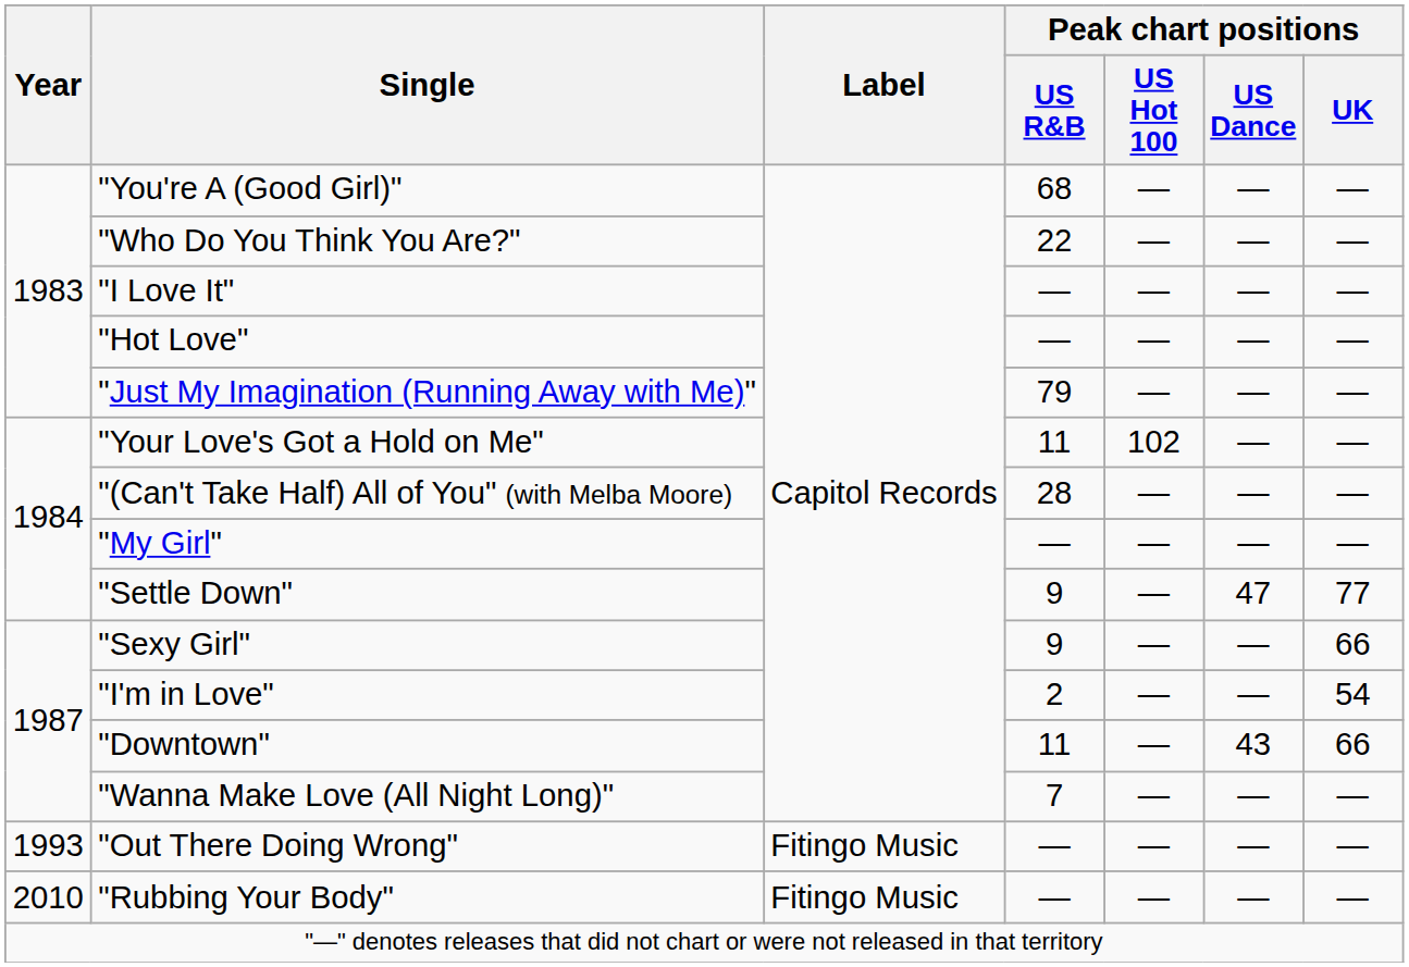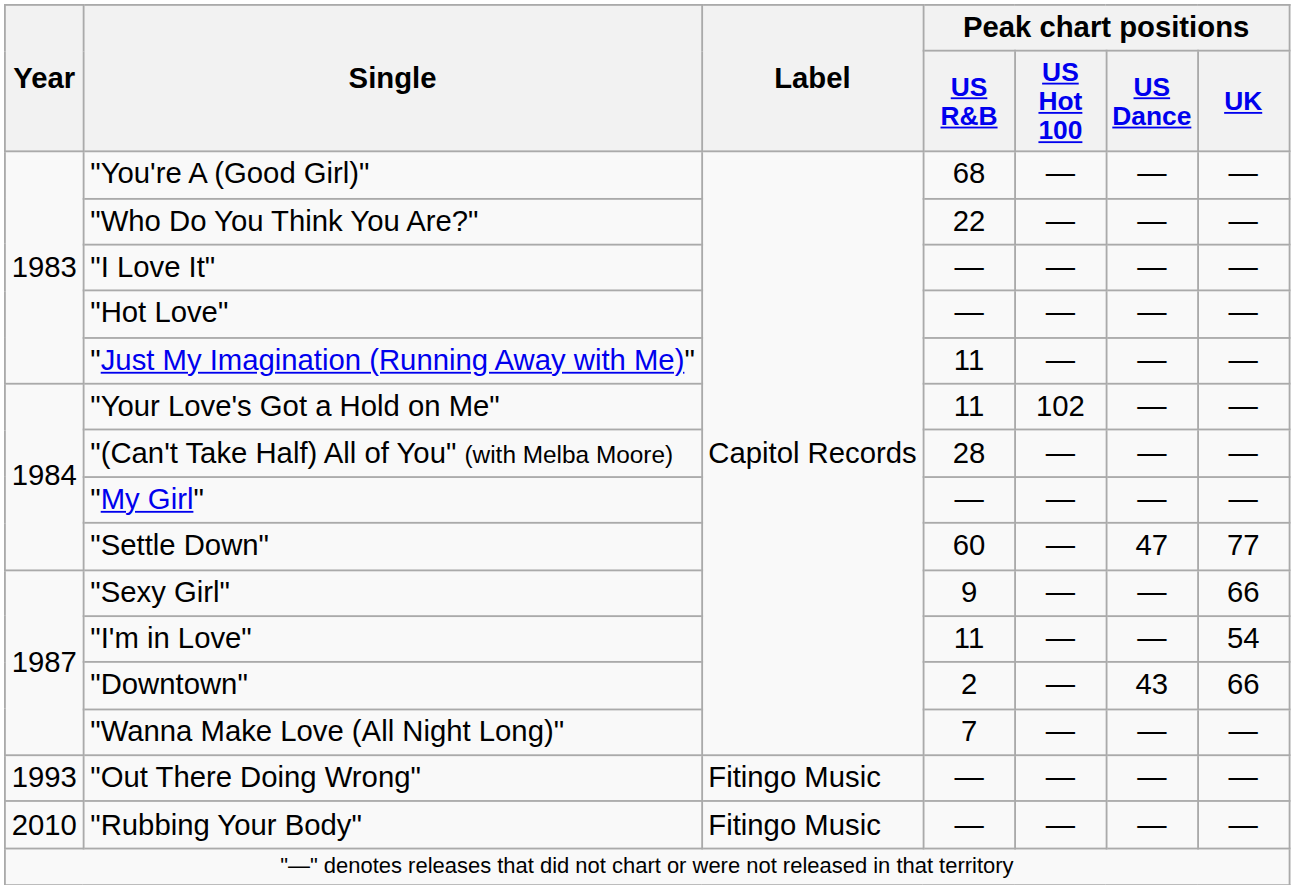"Just My Imagination (Running Away with Me)" | Peak chart positions / US R&B: 79 -> 11
"Settle Down" | Peak chart positions / US R&B: 9 -> 60
"I'm in Love" | Peak chart positions / US R&B: 2 -> 11
"Downtown" | Peak chart positions / US R&B: 11 -> 2
